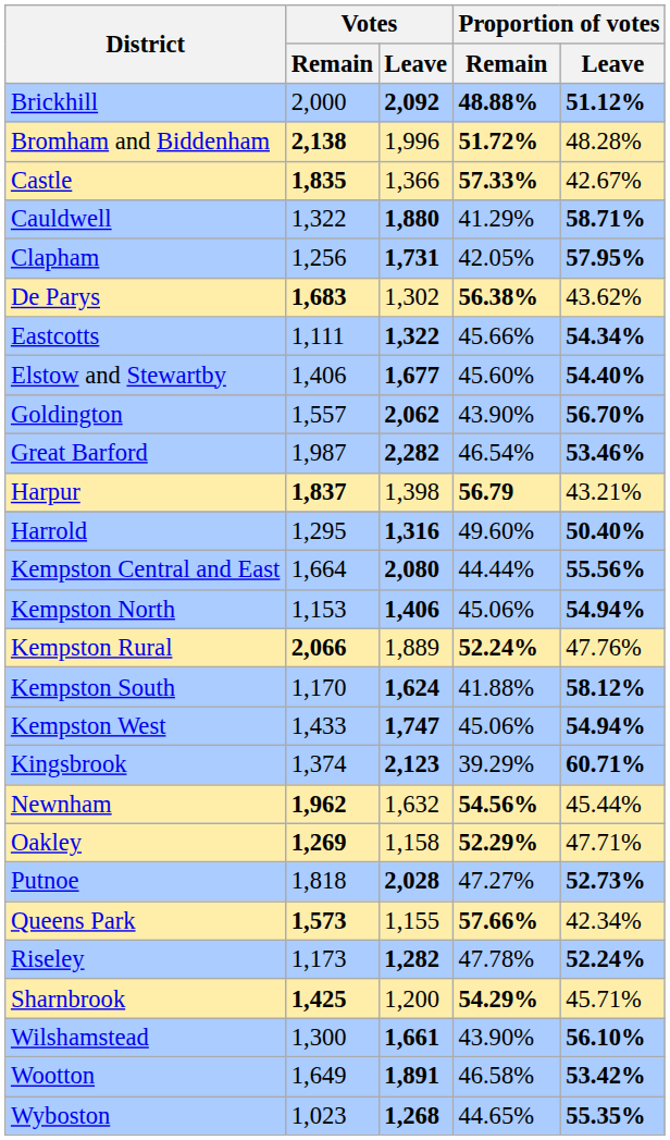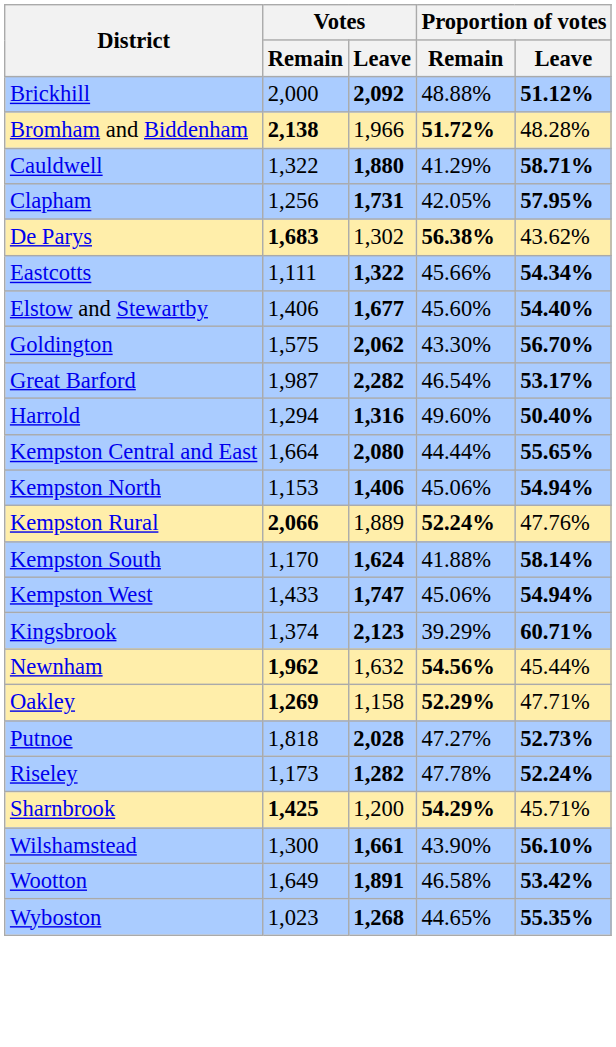Brickhill | Proportion of votes / Remain: bold -> normal
Bromham and Biddenham | Votes / Leave: 1,996 -> 1,966
- row: Castle | 1,835 | 1,366 | 57.33% | 42.67%
Goldington | Votes / Remain: 1,557 -> 1,575
Goldington | Proportion of votes / Remain: 43.90% -> 43.30%
Great Barford | Proportion of votes / Leave: 53.46% -> 53.17%
- row: Harpur | 1,837 | 1,398 | 56.79 | 43.21%
Harrold | Votes / Remain: 1,295 -> 1,294
Kempston Central and East | Proportion of votes / Leave: 55.56% -> 55.65%
Kempston South | Proportion of votes / Leave: 58.12% -> 58.14%
- row: Queens Park | 1,573 | 1,155 | 57.66% | 42.34%
